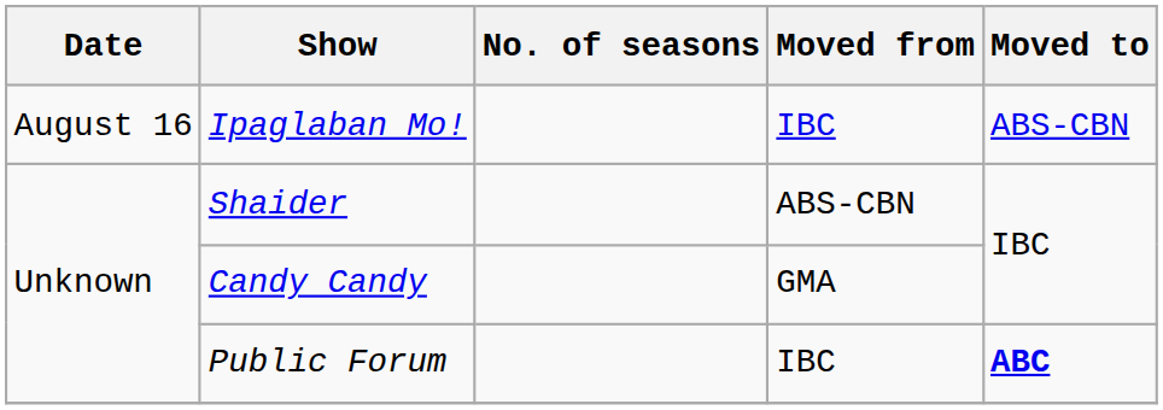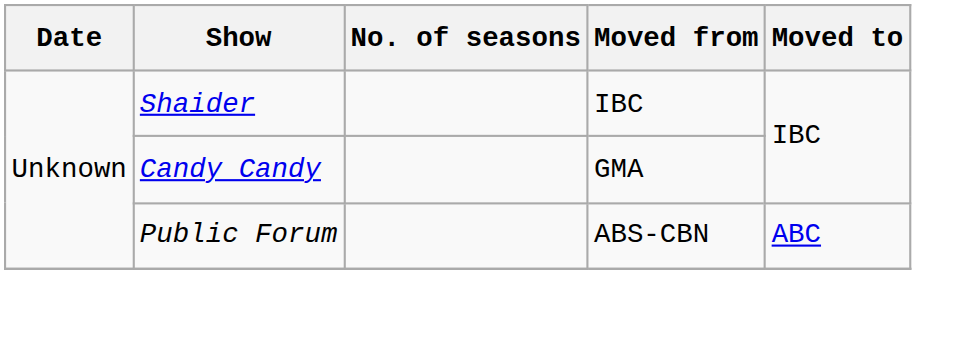- row: August 16 | Ipaglaban Mo! | IBC | ABS-CBN
Shaider | Moved from: ABS-CBN -> IBC
Public Forum | Moved from: IBC -> ABS-CBN
Public Forum | Moved to: bold -> normal
